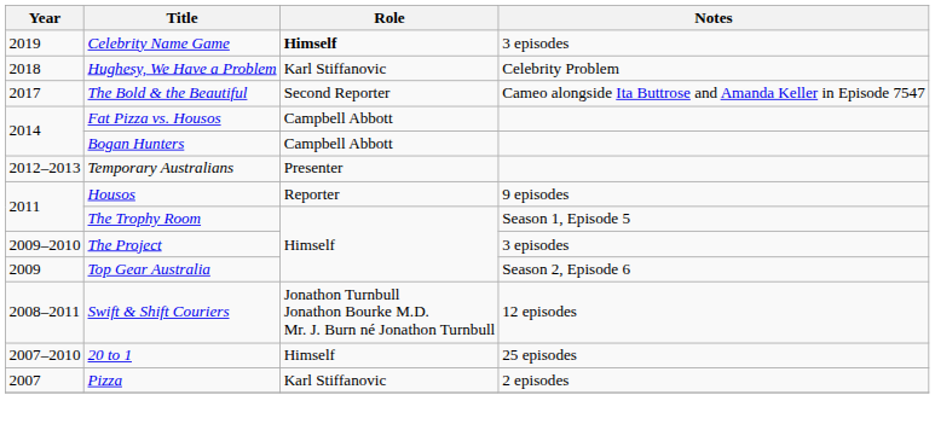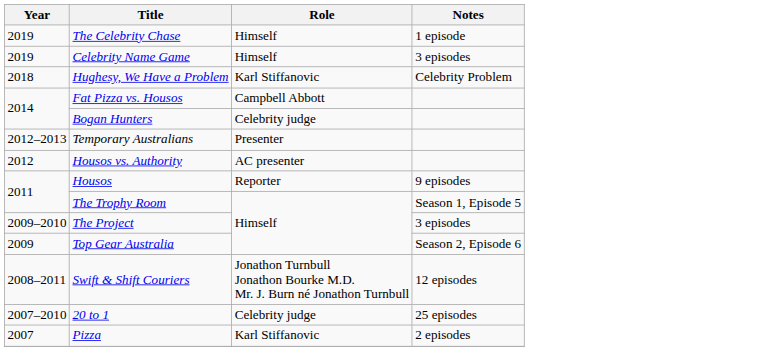+ row: 2019 | The Celebrity Chase | Himself | 1 episode
Celebrity Name Game | Role: bold -> normal
- row: 2017 | The Bold & the Beautiful | Second Reporter | Cameo alongside Ita Buttrose and Amanda Keller in Episode 7547
Bogan Hunters | Role: Campbell Abbott -> Celebrity judge
+ row: 2012 | Housos vs. Authority | AC presenter
20 to 1 | Role: Himself -> Celebrity judge
